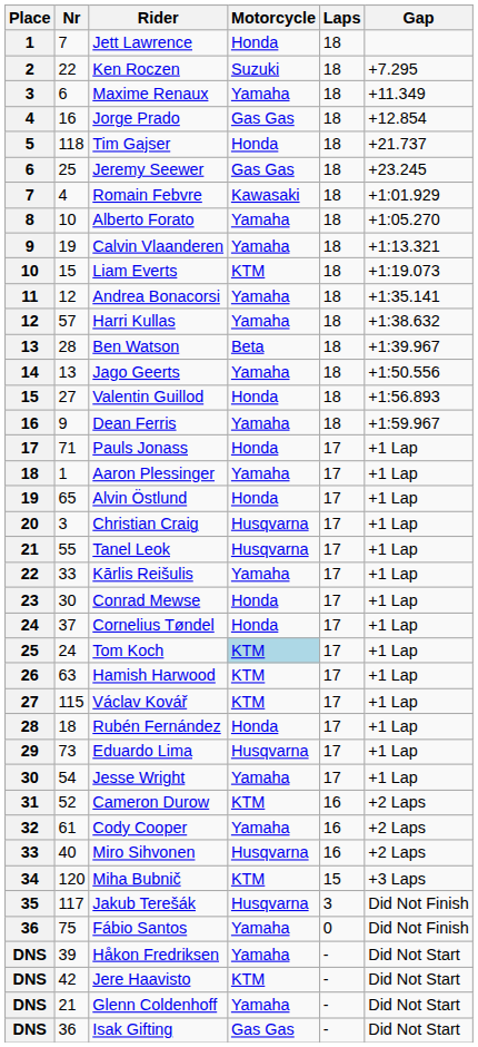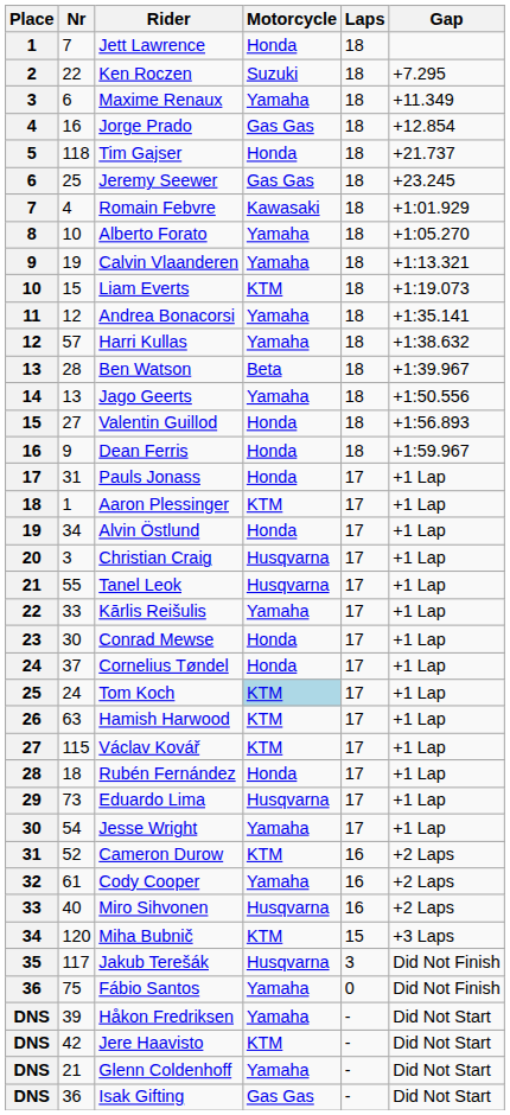Dean Ferris | Motorcycle: Yamaha -> Honda
Pauls Jonass | Nr: 71 -> 31
Aaron Plessinger | Motorcycle: Yamaha -> KTM
Alvin Östlund | Nr: 65 -> 34
